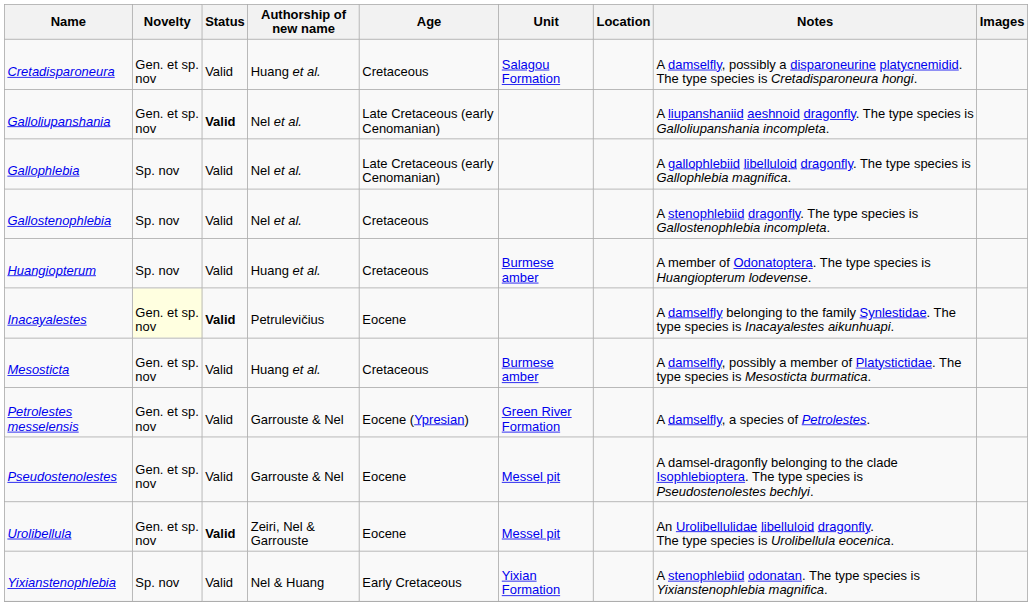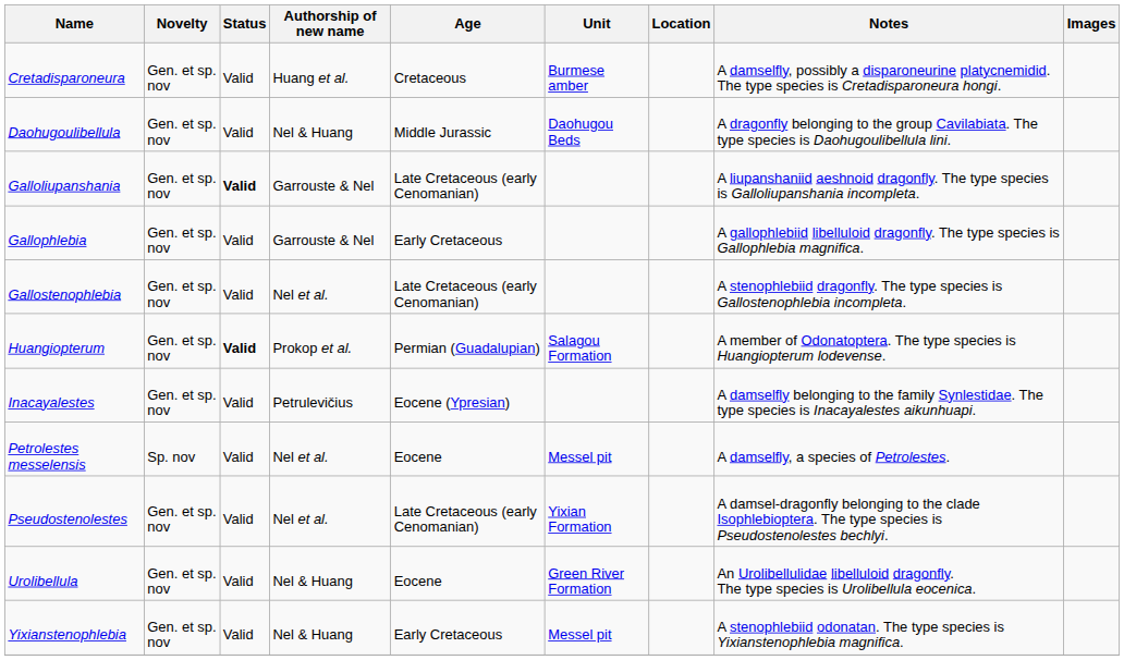Cretadisparoneura | Unit: Salagou Formation -> Burmese amber
+ row: Daohugoulibellula | Gen. et sp. nov | Valid | Nel & Huang | Middle Jurassic | Daohugou Beds | A dragonfly belonging to the group Cavilabiata. The type species is Daohugoulibellula lini.
Galloliupanshania | Authorship of new name: Nel et al. -> Garrouste & Nel
Gallophlebia | Novelty: Sp. nov -> Gen. et sp. nov
Gallophlebia | Authorship of new name: Nel et al. -> Garrouste & Nel
Gallophlebia | Age: Late Cretaceous (early Cenomanian) -> Early Cretaceous
Gallostenophlebia | Novelty: Sp. nov -> Gen. et sp. nov
Gallostenophlebia | Age: Cretaceous -> Late Cretaceous (early Cenomanian)
Huangiopterum | Novelty: Sp. nov -> Gen. et sp. nov
Huangiopterum | Status: normal -> bold
Huangiopterum | Authorship of new name: Huang et al. -> Prokop et al.
Huangiopterum | Age: Cretaceous -> Permian (Guadalupian)
Huangiopterum | Unit: Burmese amber -> Salagou Formation
Inacayalestes | Novelty: lightyellow background -> no background
Inacayalestes | Status: bold -> normal
Inacayalestes | Age: Eocene -> Eocene (Ypresian)
- row: Mesosticta | Gen. et sp. nov | Valid | Huang et al. | Cretaceous | Burmese amber | A damselfly, possibly a member of Platystictidae. The type species is Mesosticta burmatica.
Petrolestes messelensis | Novelty: Gen. et sp. nov -> Sp. nov
Petrolestes messelensis | Authorship of new name: Garrouste & Nel -> Nel et al.
Petrolestes messelensis | Age: Eocene (Ypresian) -> Eocene
Petrolestes messelensis | Unit: Green River Formation -> Messel pit
Pseudostenolestes | Authorship of new name: Garrouste & Nel -> Nel et al.
Pseudostenolestes | Age: Eocene -> Late Cretaceous (early Cenomanian)
Pseudostenolestes | Unit: Messel pit -> Yixian Formation
Urolibellula | Status: bold -> normal
Urolibellula | Authorship of new name: Zeiri, Nel & Garrouste -> Nel & Huang
Urolibellula | Unit: Messel pit -> Green River Formation
Yixianstenophlebia | Novelty: Sp. nov -> Gen. et sp. nov
Yixianstenophlebia | Unit: Yixian Formation -> Messel pit
